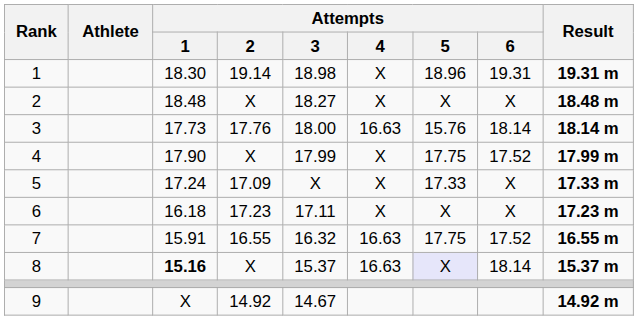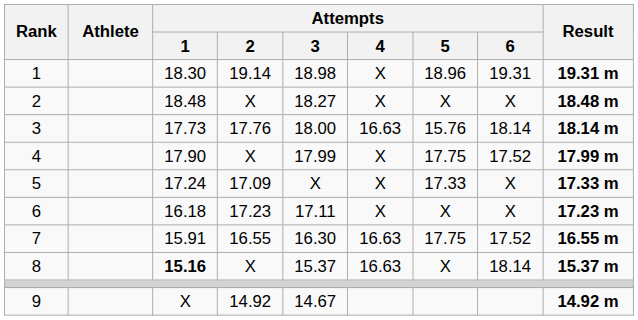7 | Attempts / 3: 16.32 -> 16.30
8 | Attempts / 5: lavender background -> no background
